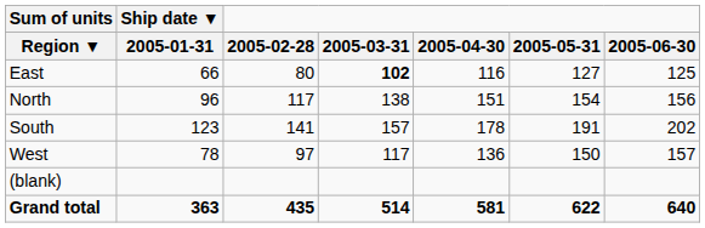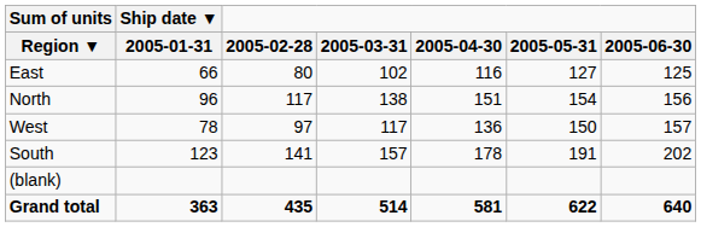East | 2005-03-31: bold -> normal
rows swapped: South <-> West
